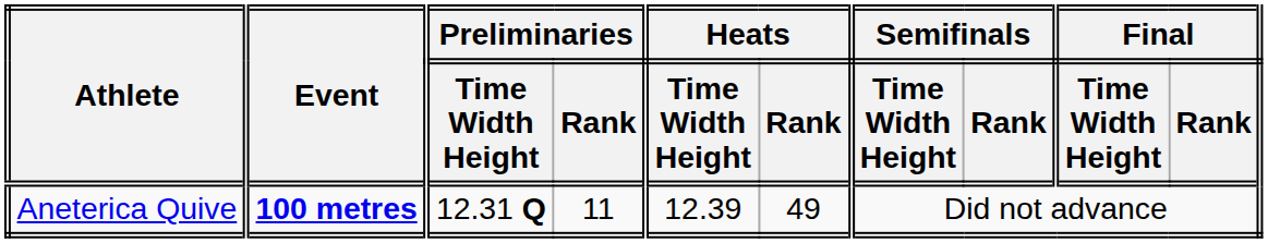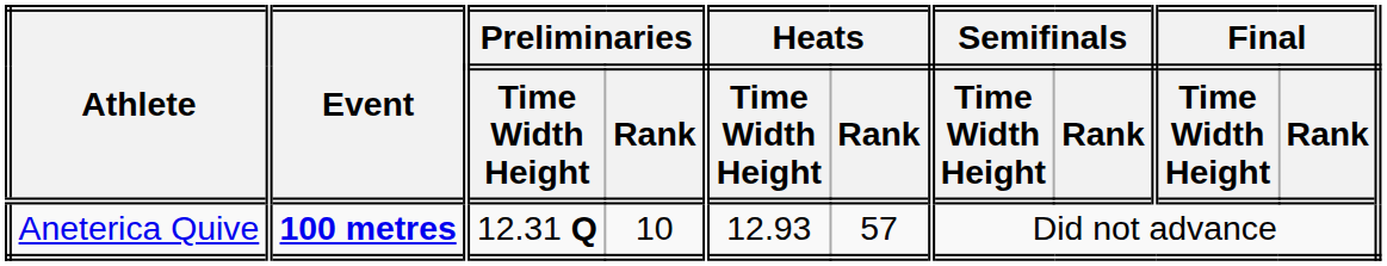Aneterica Quive | Preliminaries / Rank: 11 -> 10
Aneterica Quive | Heats / Time Width Height: 12.39 -> 12.93
Aneterica Quive | Heats / Rank: 49 -> 57
